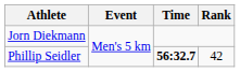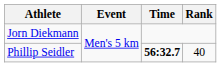Phillip Seidler | Rank: 42 -> 40
